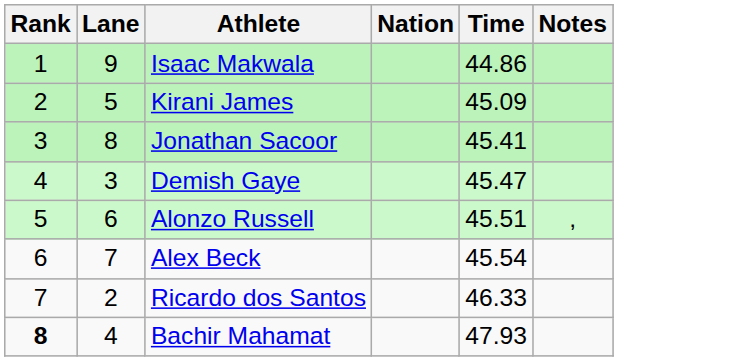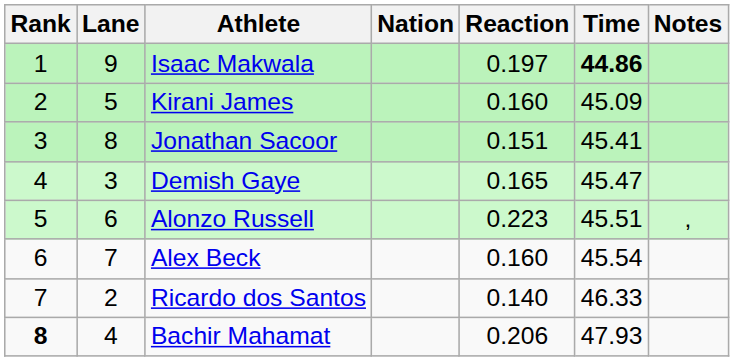+ column: Reaction | 0.197 | 0.160 | 0.151 | 0.165 | 0.223 | 0.160 | 0.140 | 0.206
Isaac Makwala | Time: normal -> bold
